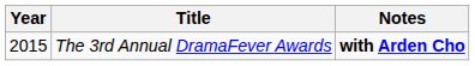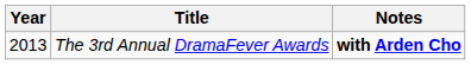The 3rd Annual DramaFever Awards | Year: 2015 -> 2013
